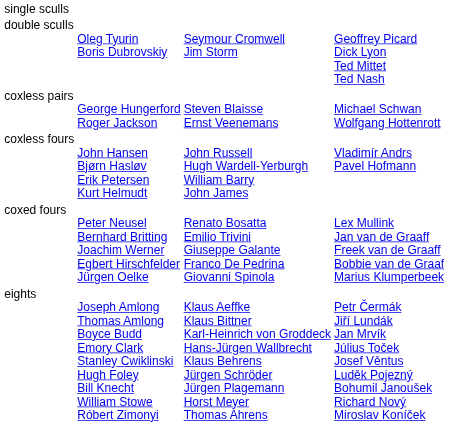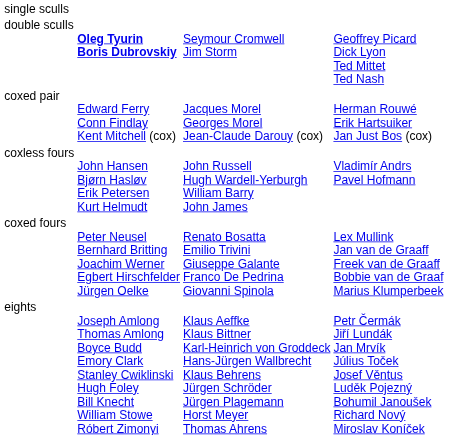double sculls | column 2: normal -> bold
- row: coxless pairs | George Hungerford Roger Jackson | Steven Blaisse Ernst Veenemans | Michael Schwan Wolfgang Hottenrott
+ row: coxed pair | Edward Ferry Conn Findlay Kent Mitchell (cox) | Jacques Morel Georges Morel Jean-Claude Darouy (cox) | Herman Rouwé Erik Hartsuiker Jan Just Bos (cox)
